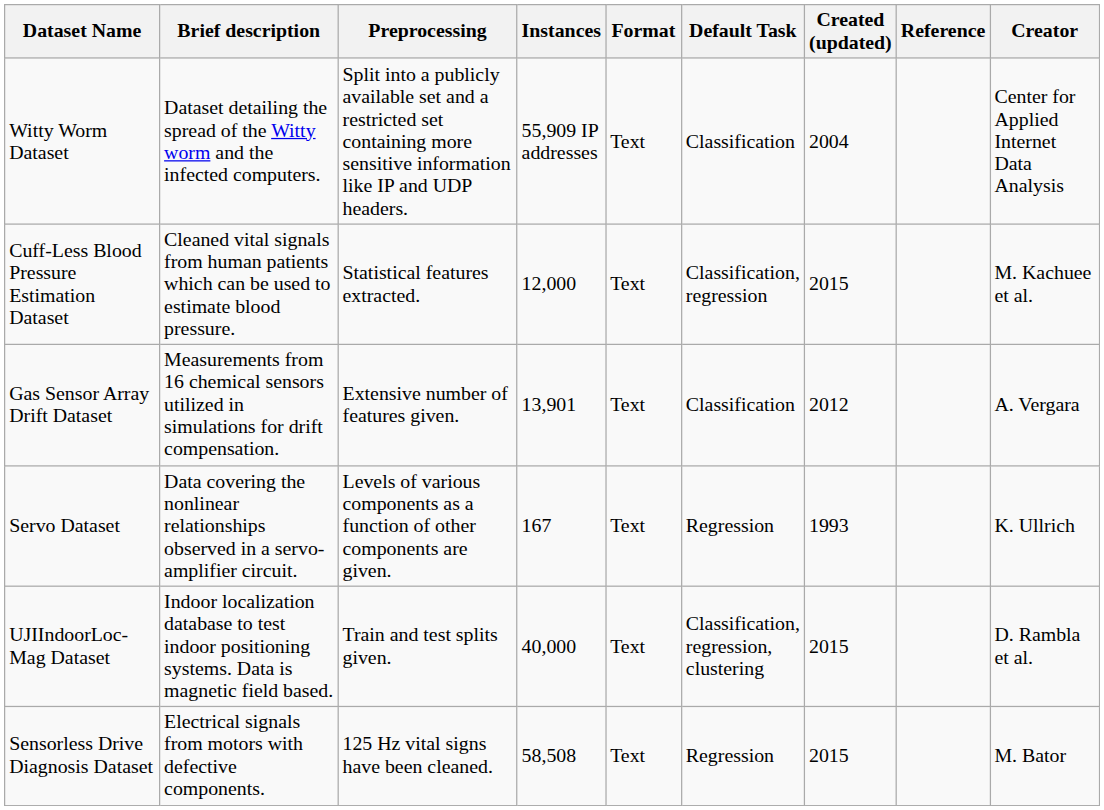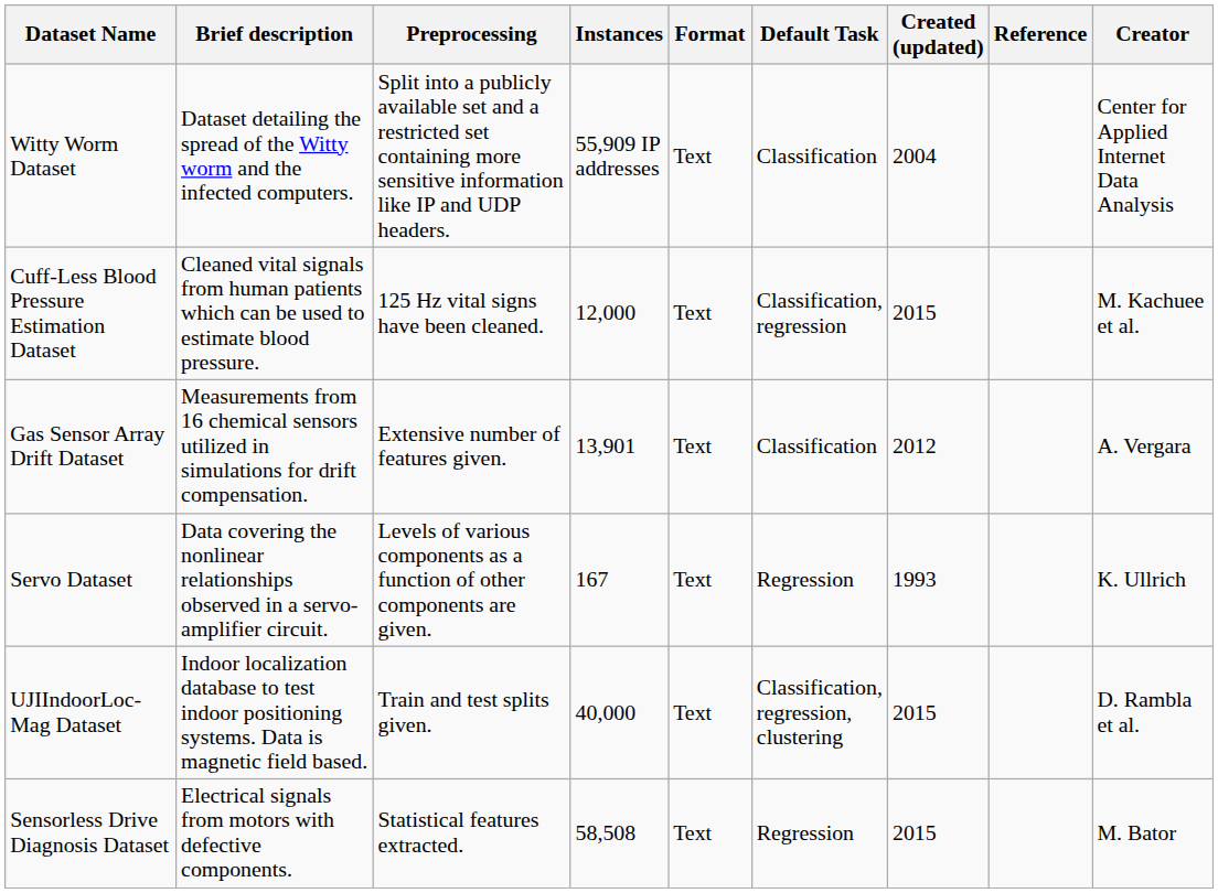Cuff-Less Blood Pressure Estimation Dataset | Preprocessing: Statistical features extracted. -> 125 Hz vital signs have been cleaned.
Sensorless Drive Diagnosis Dataset | Preprocessing: 125 Hz vital signs have been cleaned. -> Statistical features extracted.
